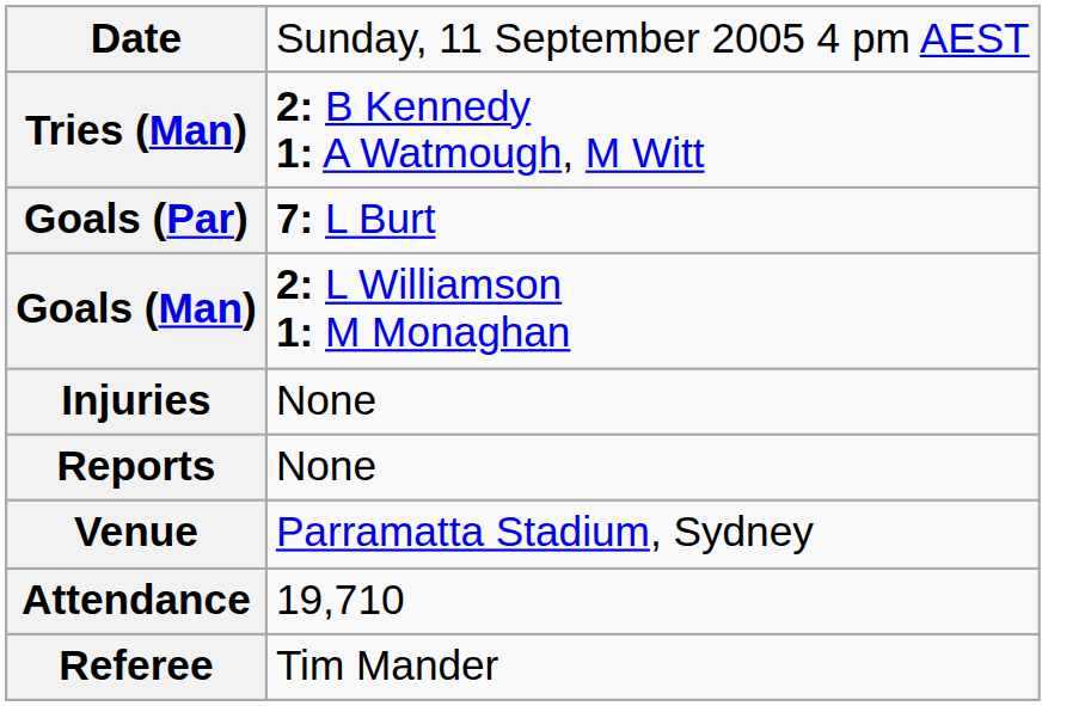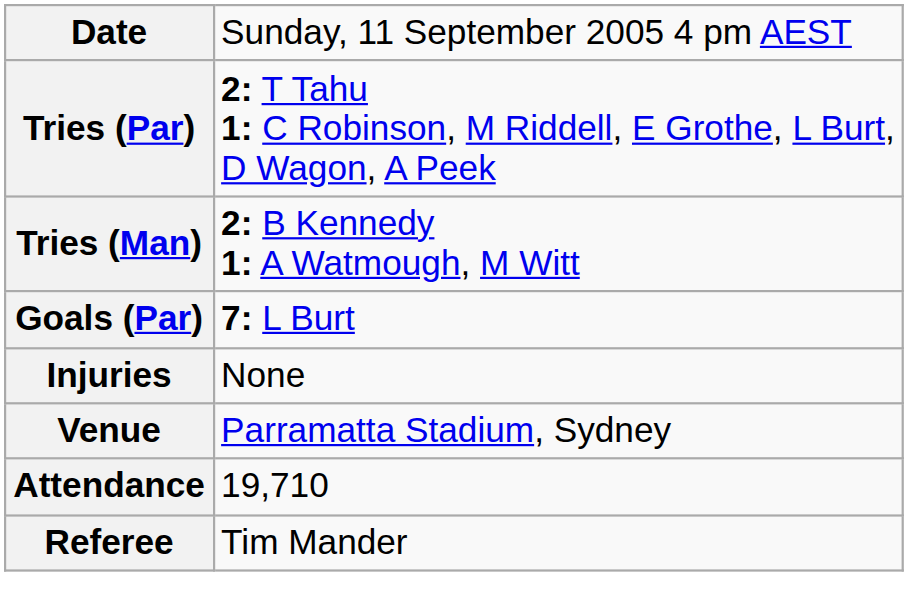+ row: Tries (Par) | 2: T Tahu 1: C Robinson, M Riddell, E Grothe, L Burt, D Wagon, A Peek
- row: Goals (Man) | 2: L Williamson 1: M Monaghan
- row: Reports | None
